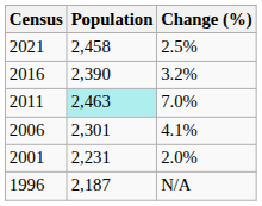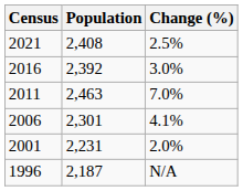2021 | Population: 2,458 -> 2,408
2016 | Population: 2,390 -> 2,392
2016 | Change (%): 3.2% -> 3.0%
2011 | Population: paleturquoise background -> no background
